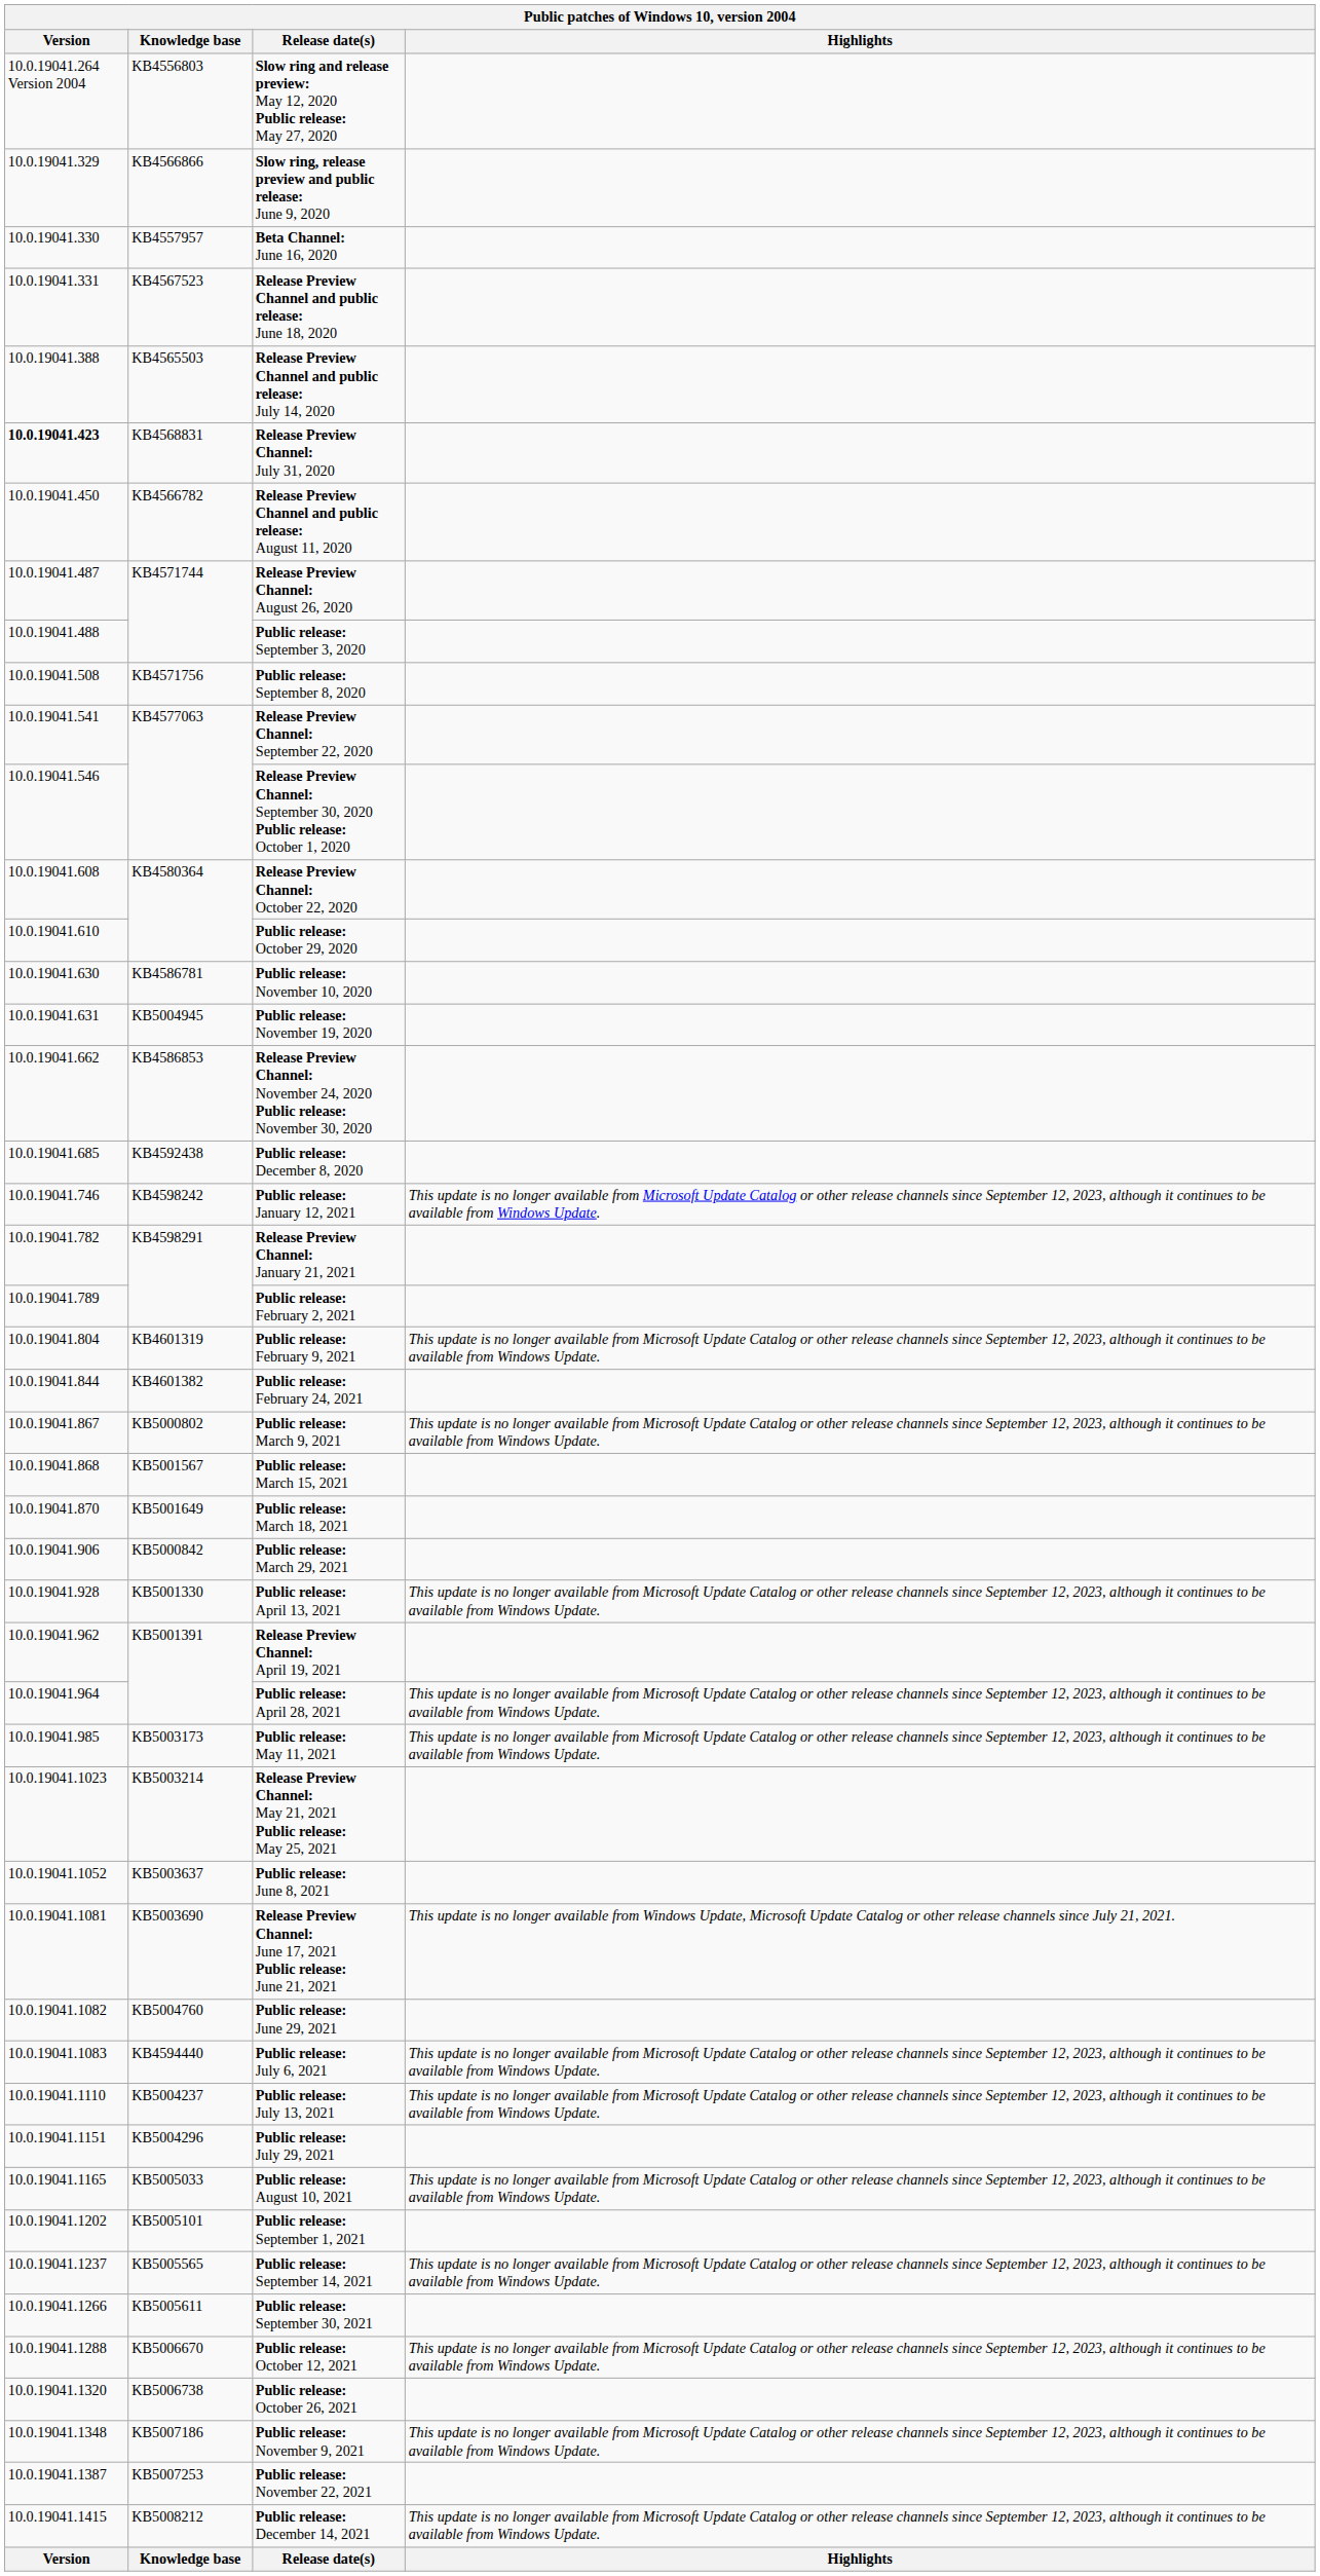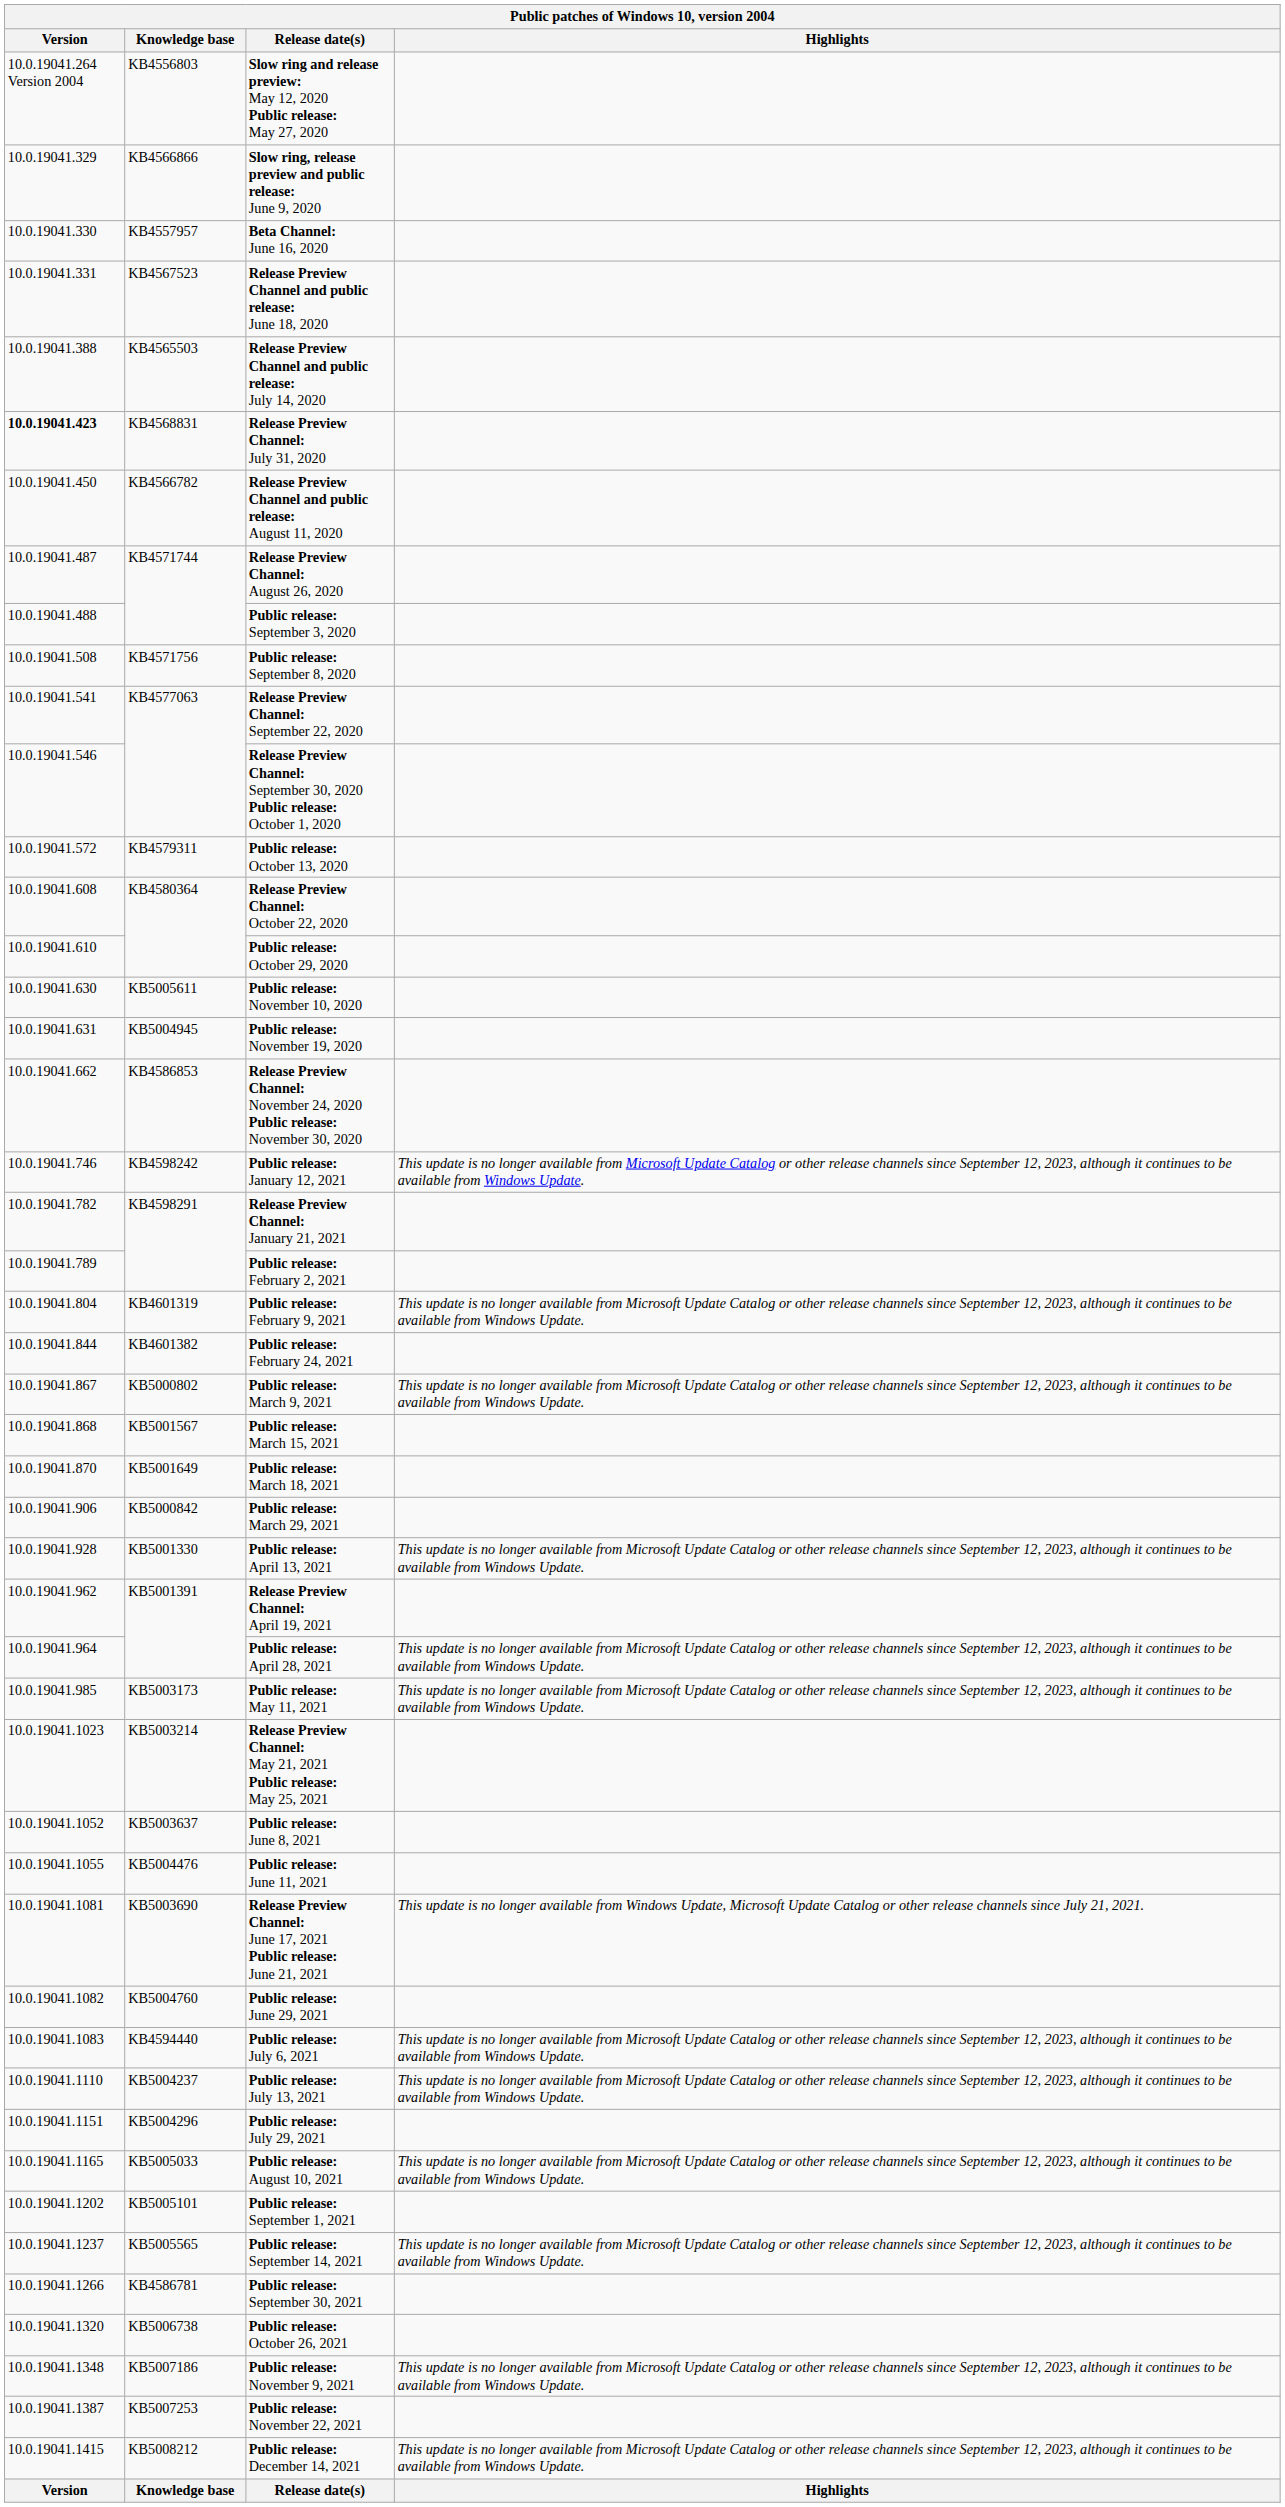+ row: 10.0.19041.572 | KB4579311 | Public release: October 13, 2020
Public release: November 10, 2020 | Knowledge base: KB4586781 -> KB5005611
- row: 10.0.19041.685 | KB4592438 | Public release: December 8, 2020
+ row: 10.0.19041.1055 | KB5004476 | Public release: June 11, 2021
Public release: September 30, 2021 | Knowledge base: KB5005611 -> KB4586781
- row: 10.0.19041.1288 | KB5006670 | Public release: October 12, 2021 | This update is no longer available from Microsoft Update Catalog or other release channels since September 12, 2023, although it continues to be available from Windows Update.
